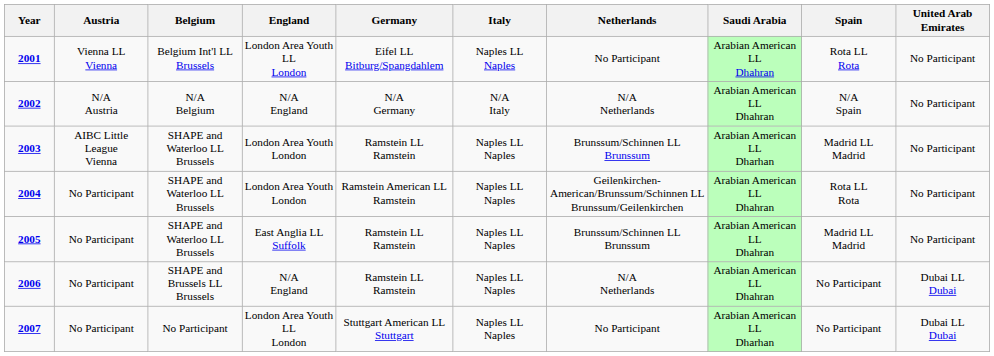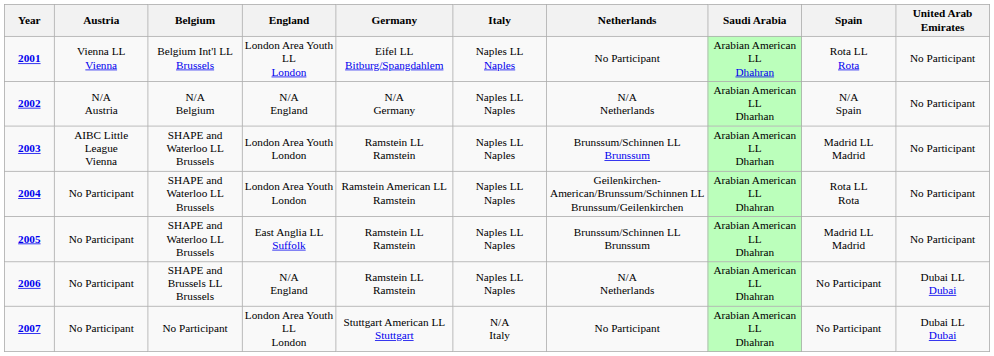2002 | Italy: N/A Italy -> Naples LL Naples
2002 | Saudi Arabia: Arabian American LL Dhahran -> Arabian American LL Dharhan
2007 | Italy: Naples LL Naples -> N/A Italy
2007 | Saudi Arabia: Arabian American LL Dharhan -> Arabian American LL Dhahran
